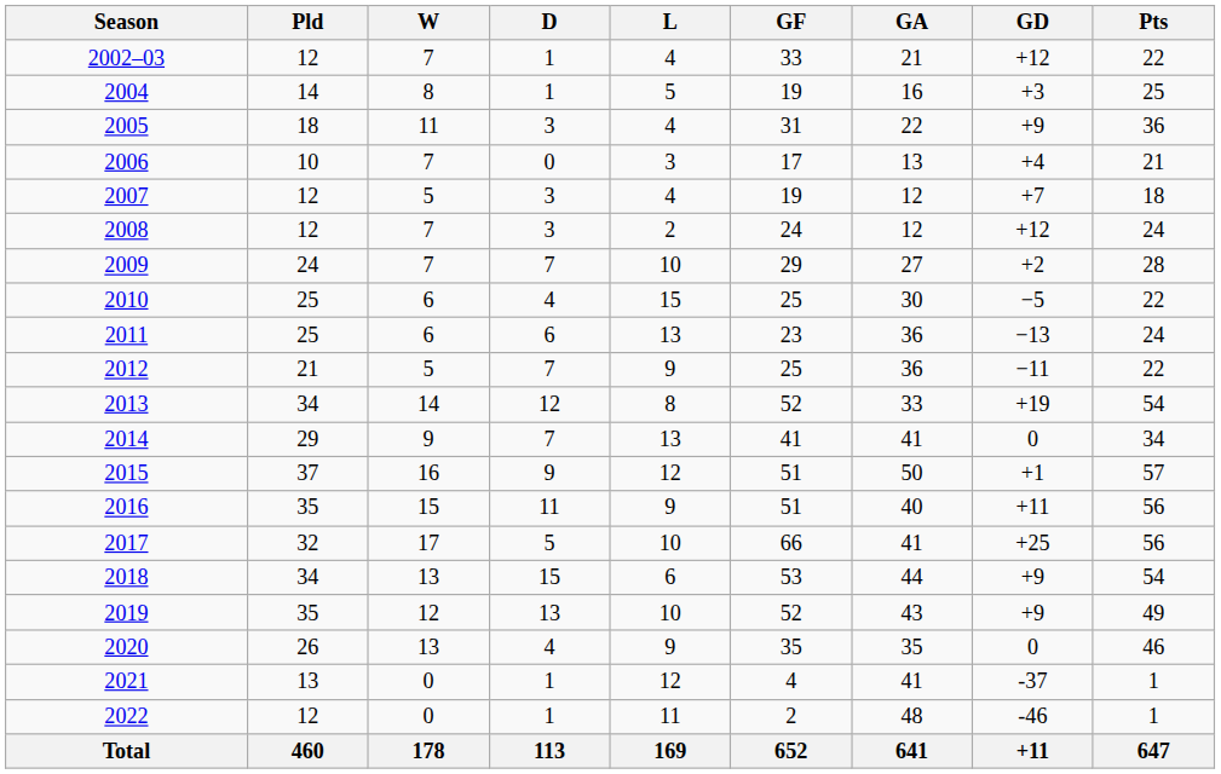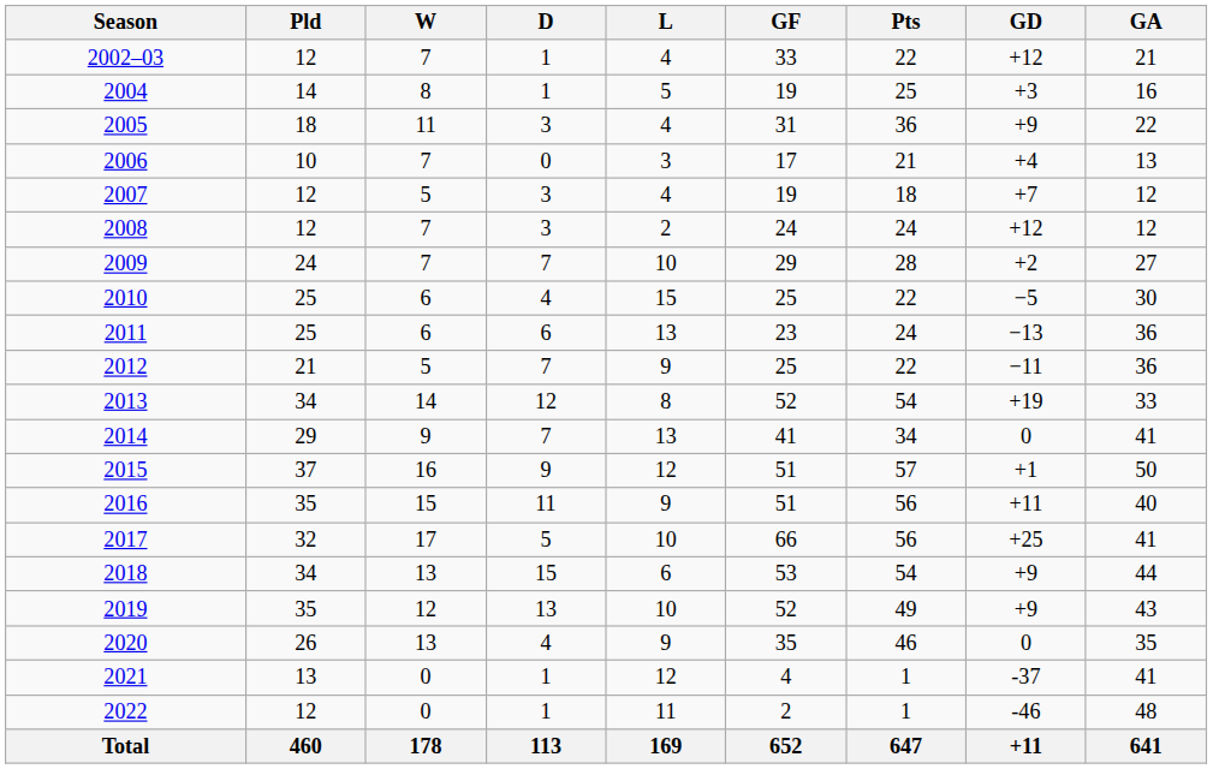columns swapped: GA <-> Pts
